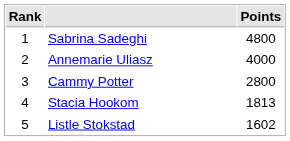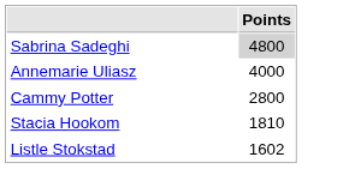- column: Rank | 1 | 2 | 3 | 4 | 5
Sabrina Sadeghi | Points: no background -> lightgrey background
Stacia Hookom | Points: 1813 -> 1810
